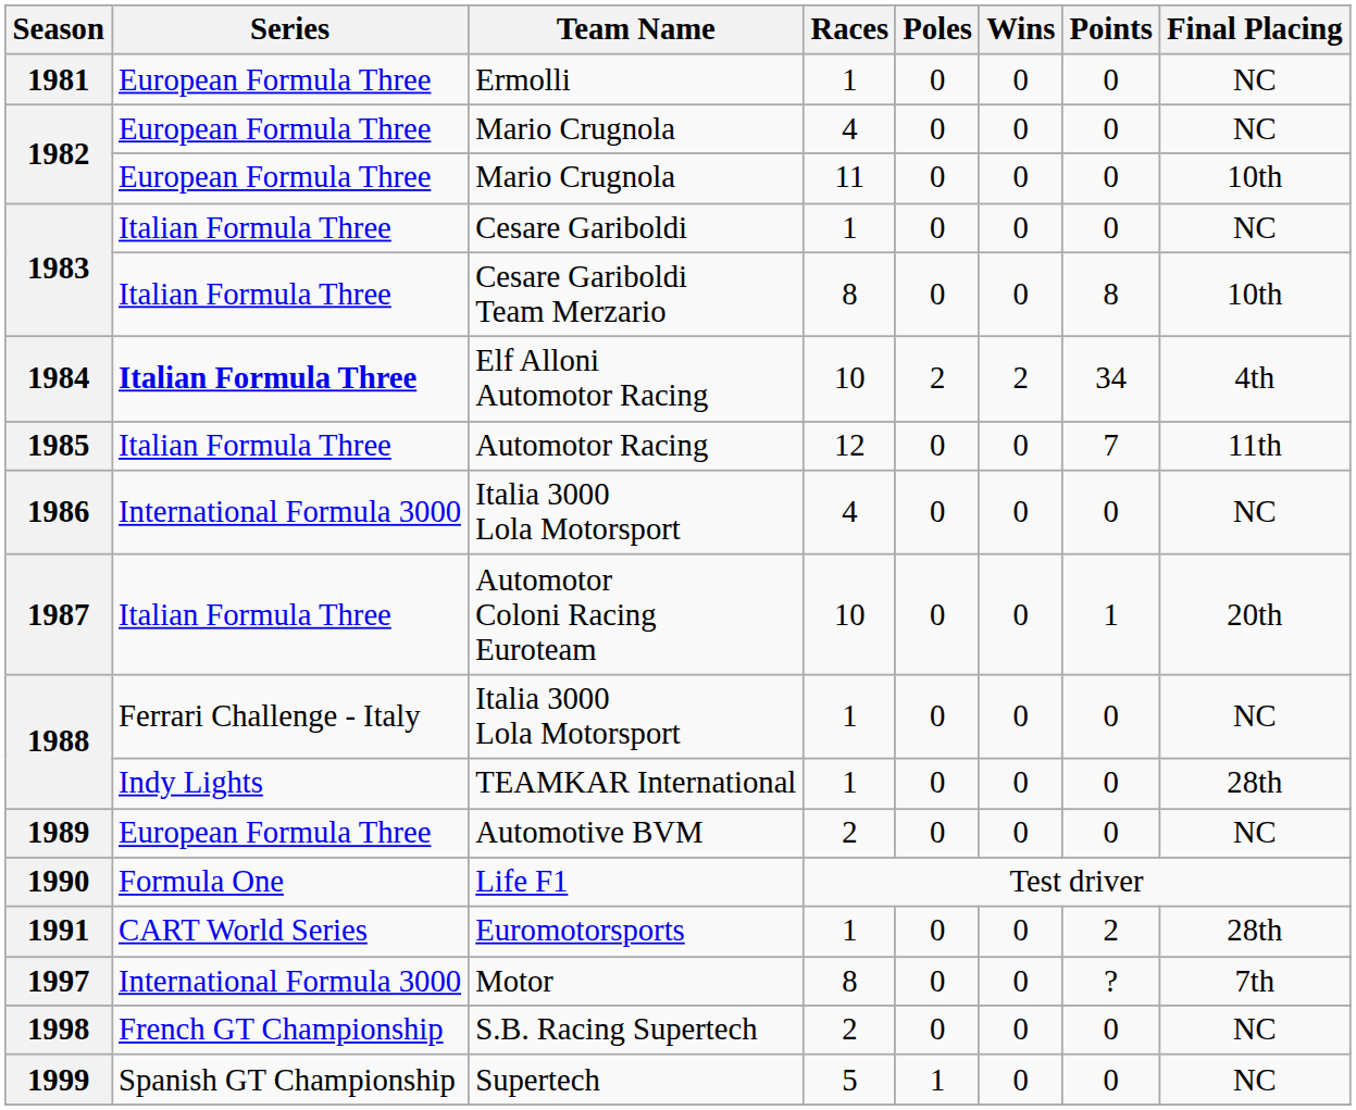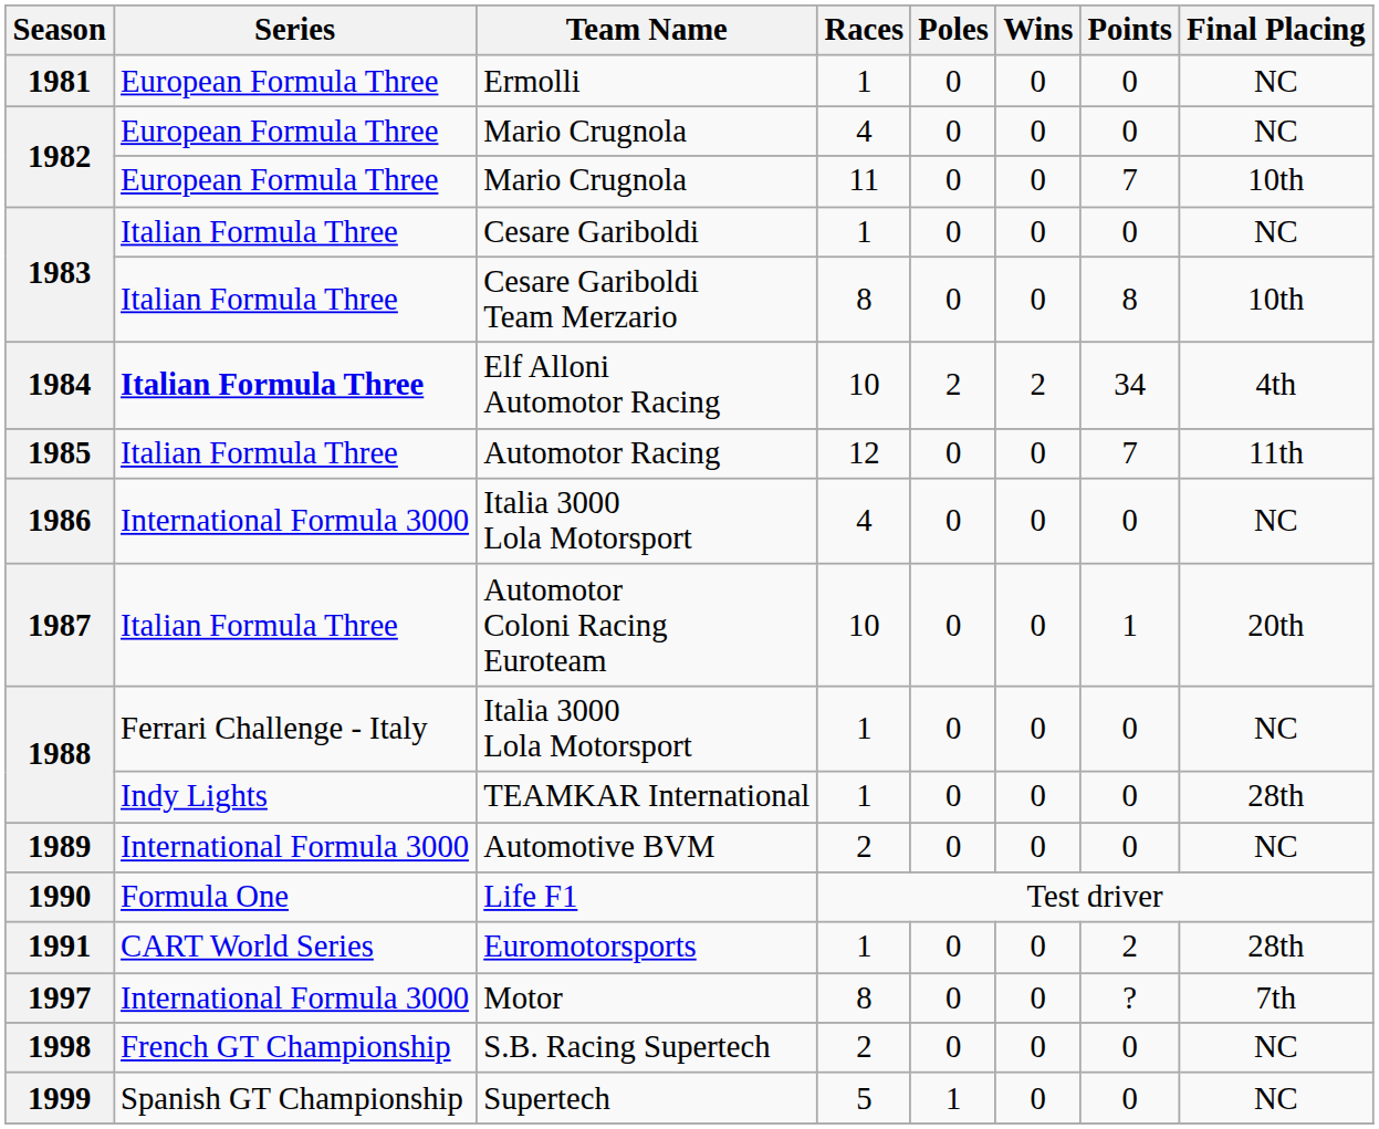Mario Crugnola / 11 | Points: 0 -> 7
Automotive BVM | Series: European Formula Three -> International Formula 3000
